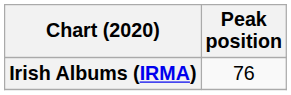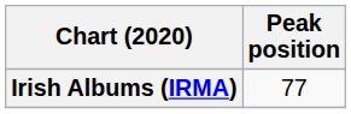Irish Albums (IRMA) | Peak position: 76 -> 77
